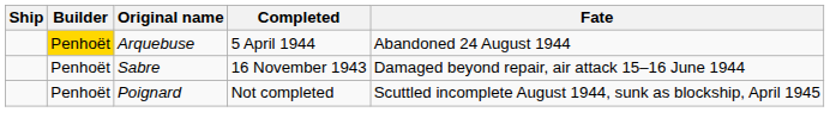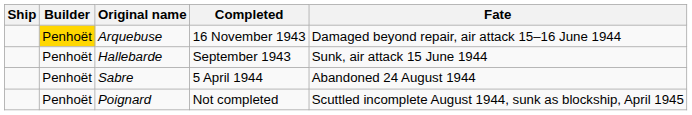Arquebuse | Completed: 5 April 1944 -> 16 November 1943
Arquebuse | Fate: Abandoned 24 August 1944 -> Damaged beyond repair, air attack 15–16 June 1944
+ row: Penhoët | Hallebarde | September 1943 | Sunk, air attack 15 June 1944
Sabre | Completed: 16 November 1943 -> 5 April 1944
Sabre | Fate: Damaged beyond repair, air attack 15–16 June 1944 -> Abandoned 24 August 1944
